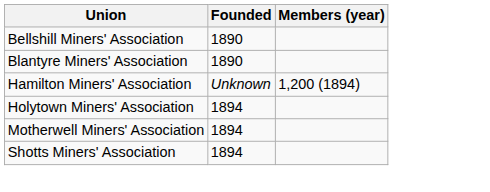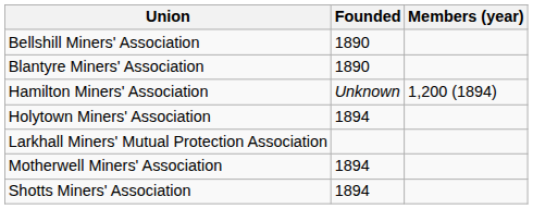+ row: Larkhall Miners' Mutual Protection Association
